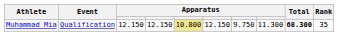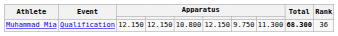Muhammad Mia | column 5: khaki background -> no background
Muhammad Mia | Rank: 35 -> 36
